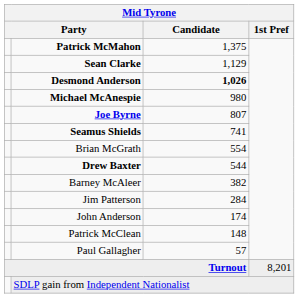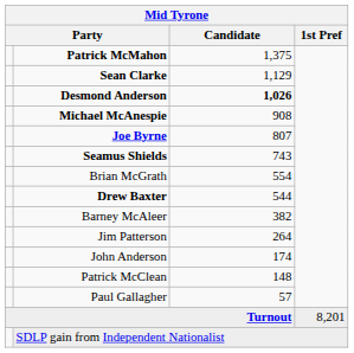Michael McAnespie | Candidate: 980 -> 908
Seamus Shields | Candidate: 741 -> 743
Jim Patterson | Candidate: 284 -> 264
